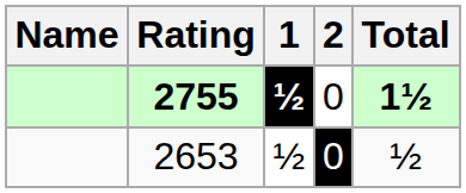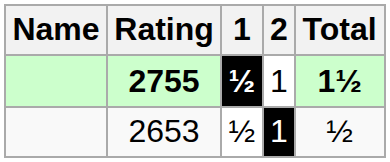2755 | 2: 0 -> 1
2653 | 2: 0 -> 1
